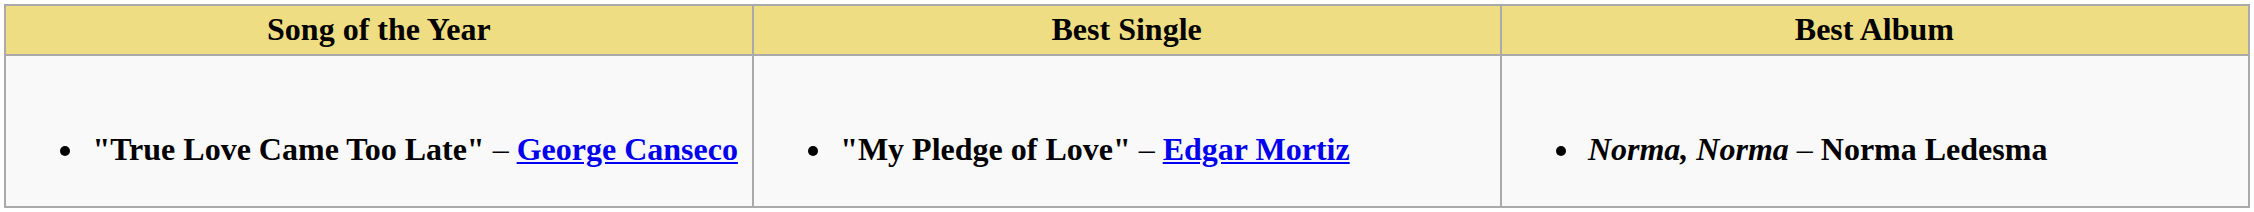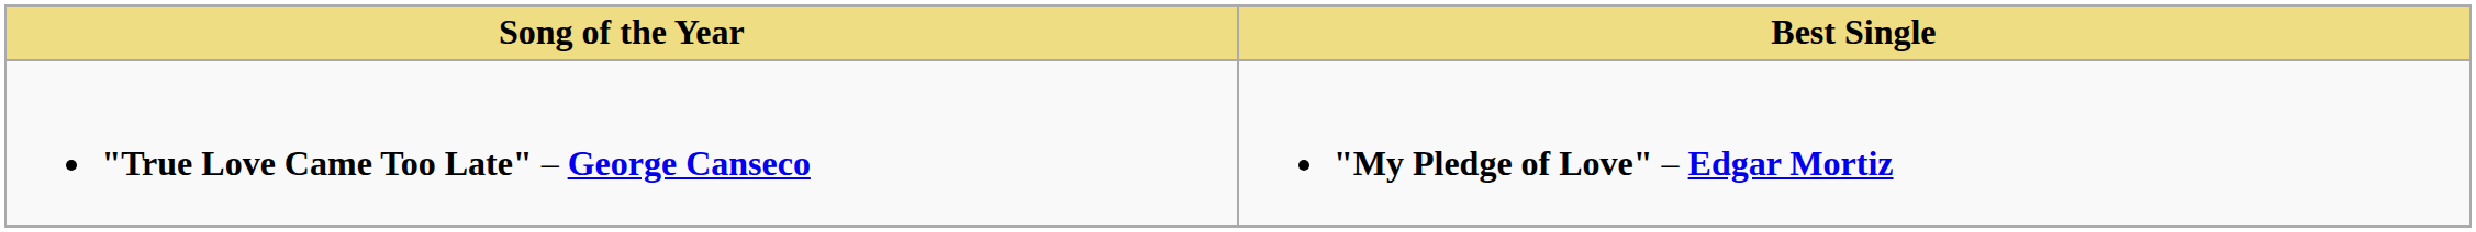- column: Best Album | Norma, Norma – Norma Ledesma
